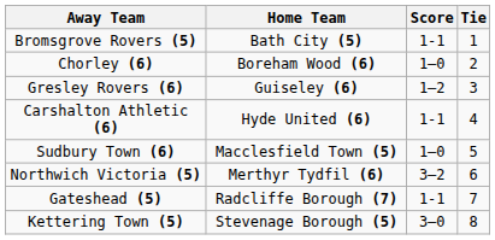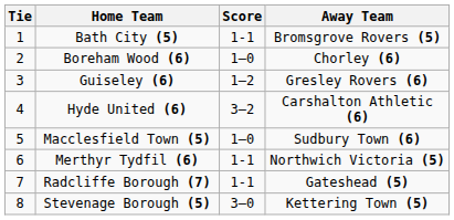columns swapped: Tie <-> Away Team
Hyde United (6) | Score: 1-1 -> 3–2
Merthyr Tydfil (6) | Score: 3–2 -> 1-1
